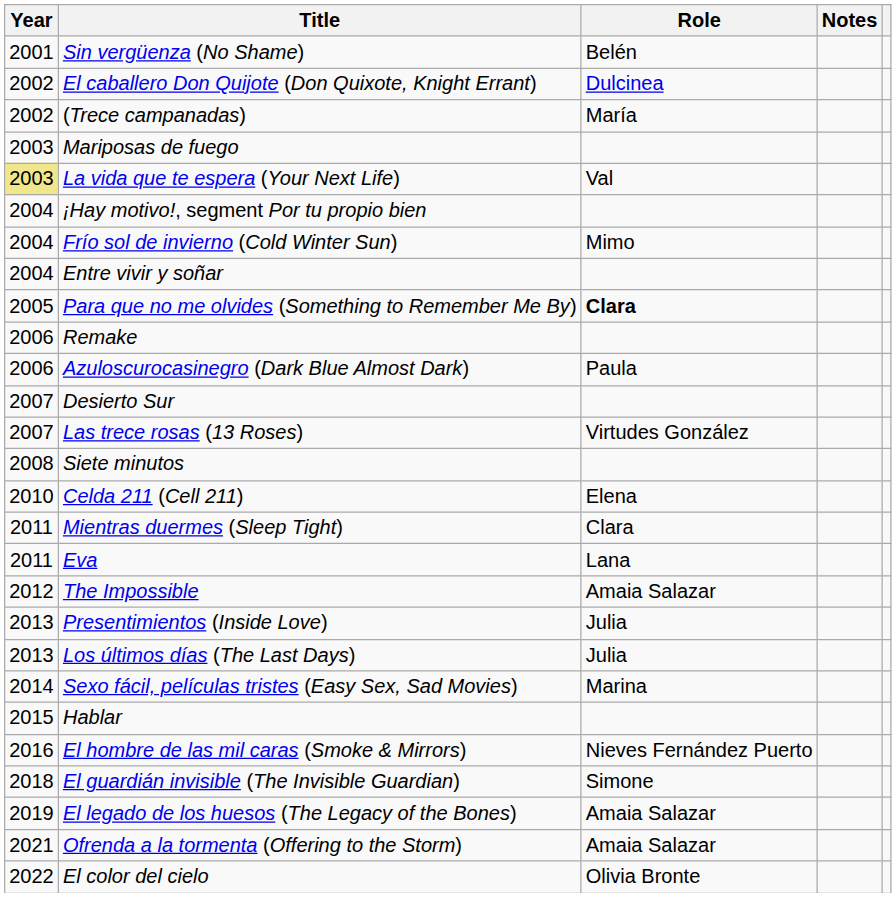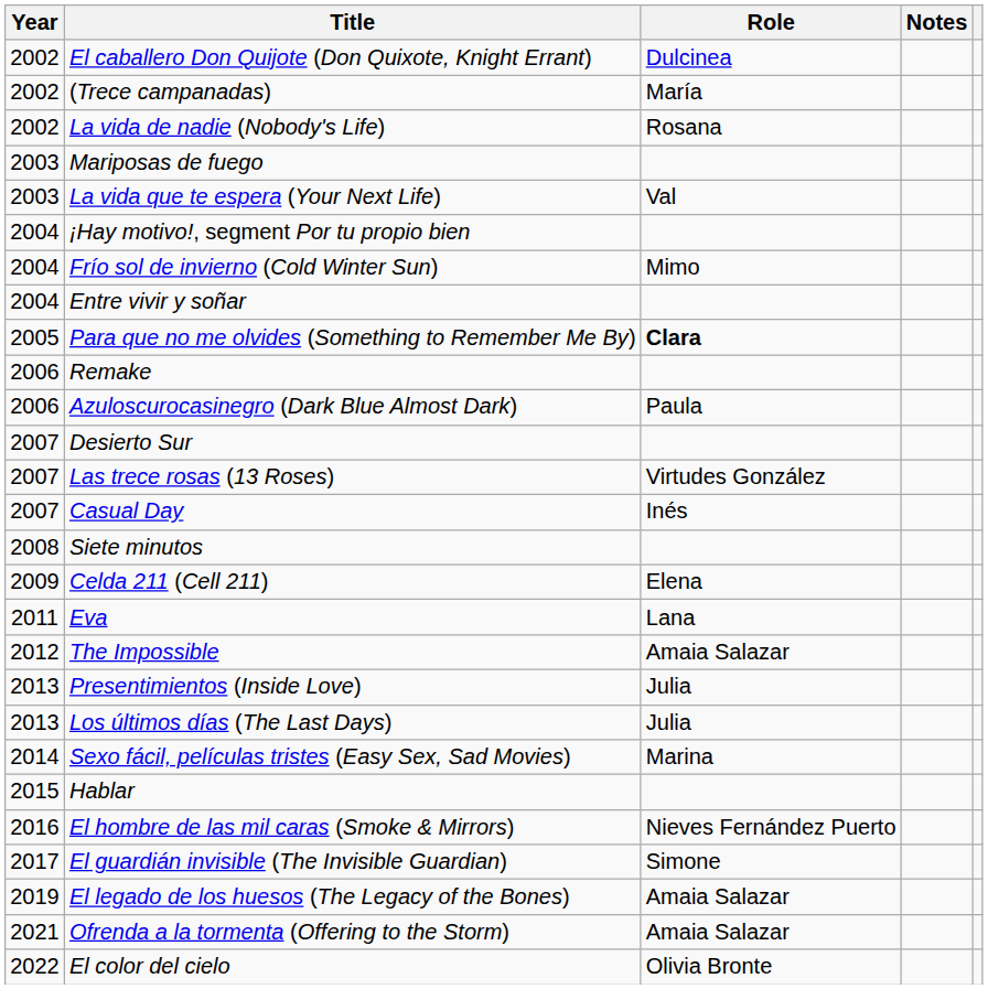- row: 2001 | Sin vergüenza (No Shame) | Belén
+ row: 2002 | La vida de nadie (Nobody's Life) | Rosana
La vida que te espera (Your Next Life) | Year: khaki background -> no background
+ row: 2007 | Casual Day | Inés
Celda 211 (Cell 211) | Year: 2010 -> 2009
- row: 2011 | Mientras duermes (Sleep Tight) | Clara
El guardián invisible (The Invisible Guardian) | Year: 2018 -> 2017
